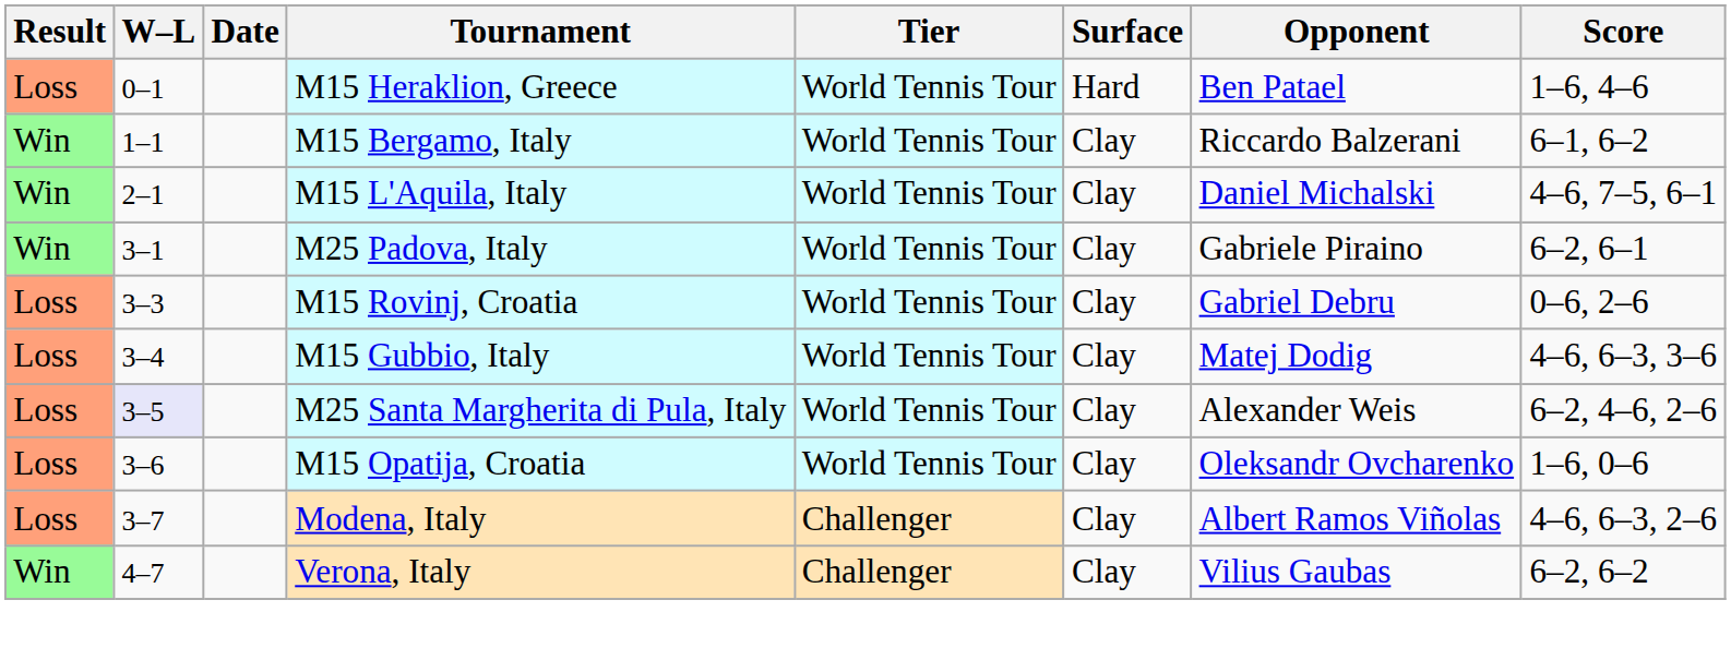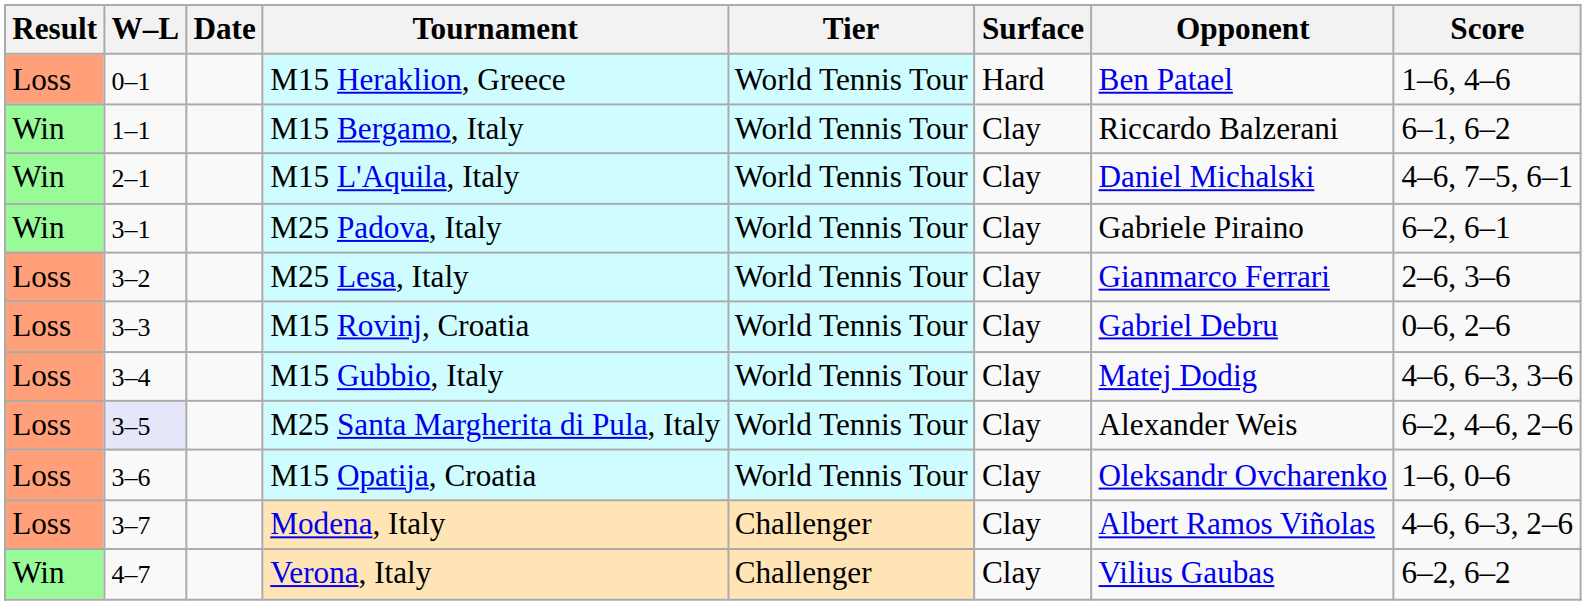+ row: Loss | 3–2 | M25 Lesa, Italy | World Tennis Tour | Clay | Gianmarco Ferrari | 2–6, 3–6
